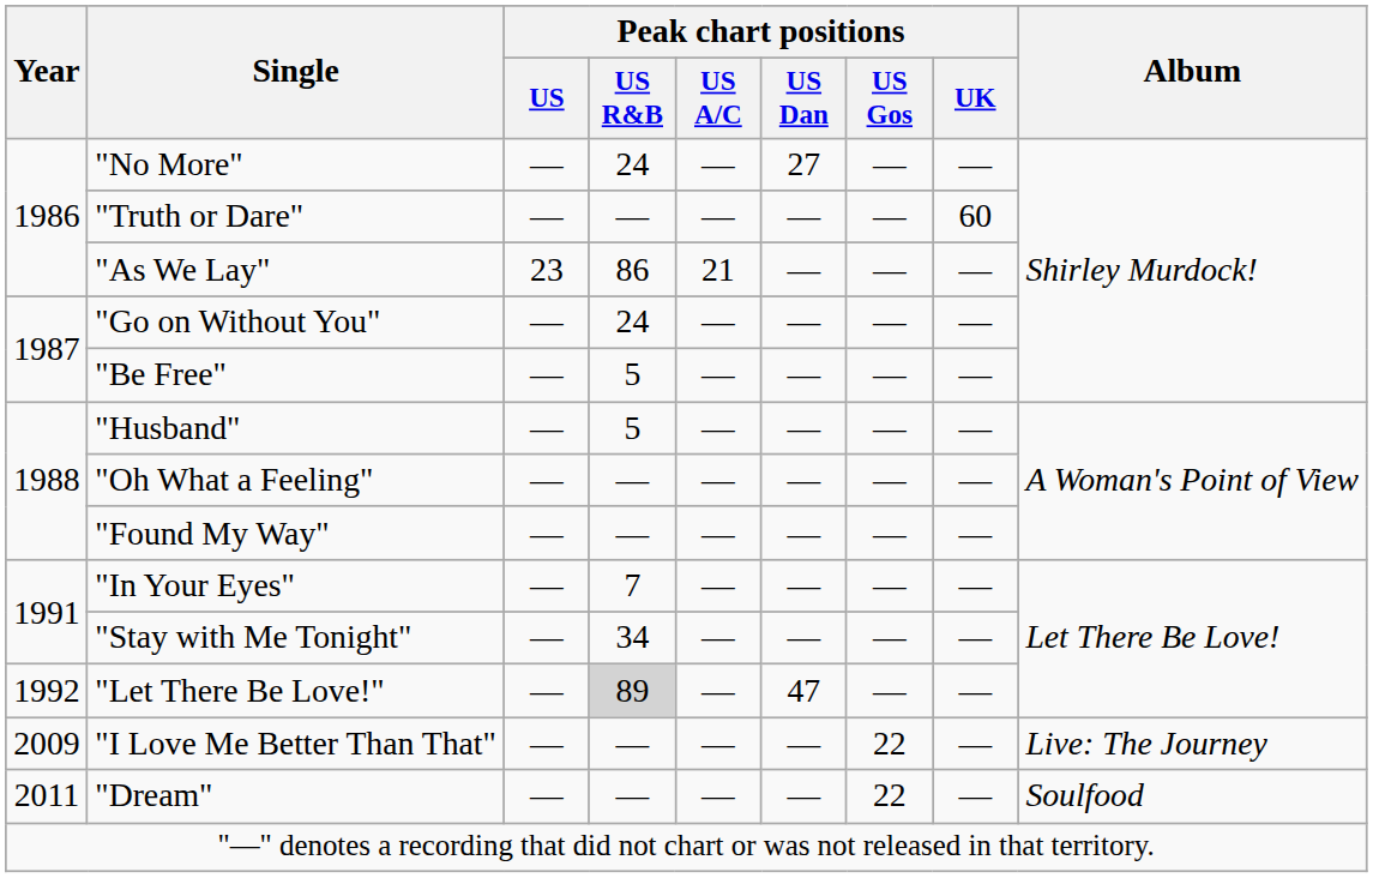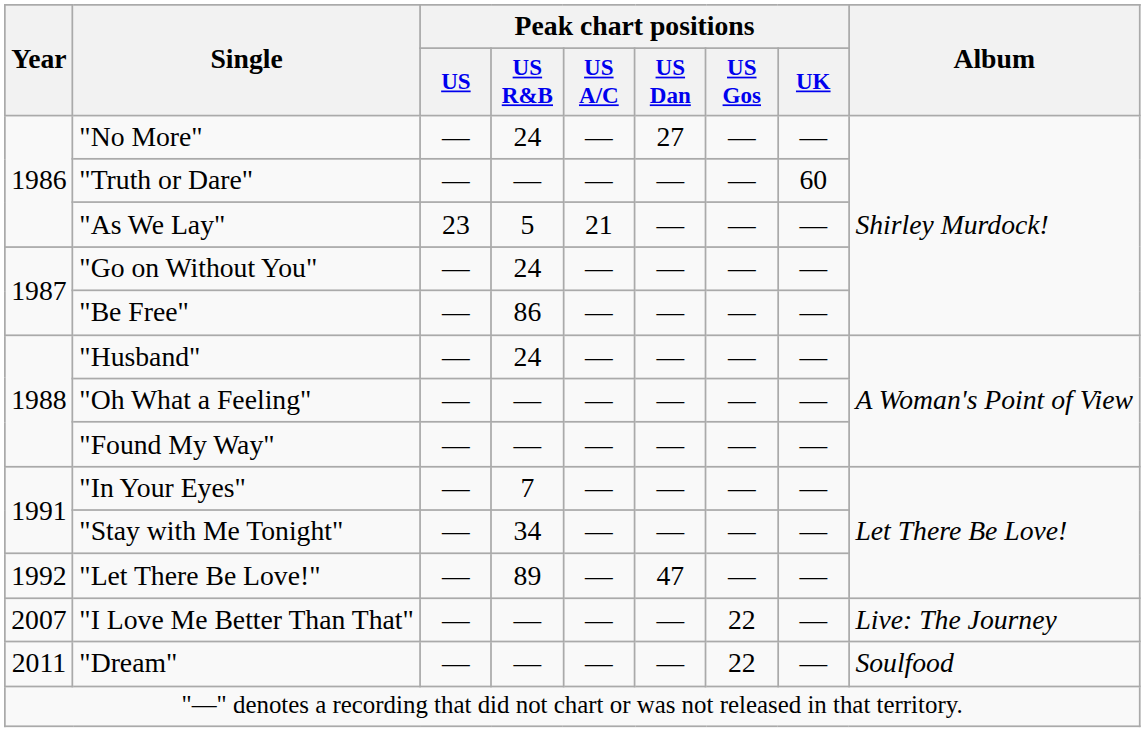"As We Lay" | Peak chart positions / US R&B: 86 -> 5
"Be Free" | Peak chart positions / US R&B: 5 -> 86
"Husband" | Peak chart positions / US R&B: 5 -> 24
"Let There Be Love!" | Peak chart positions / US R&B: lightgrey background -> no background
"I Love Me Better Than That" | Year: 2009 -> 2007
